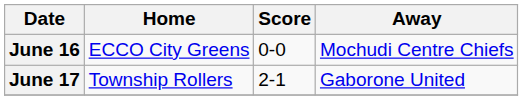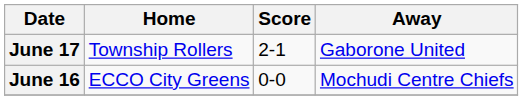rows swapped: June 16 <-> June 17
